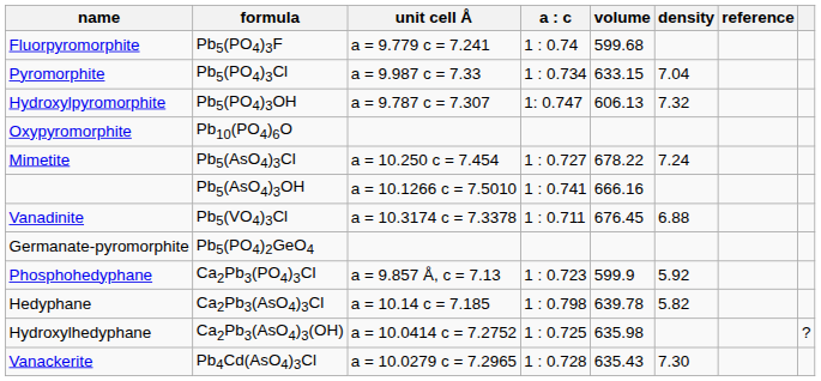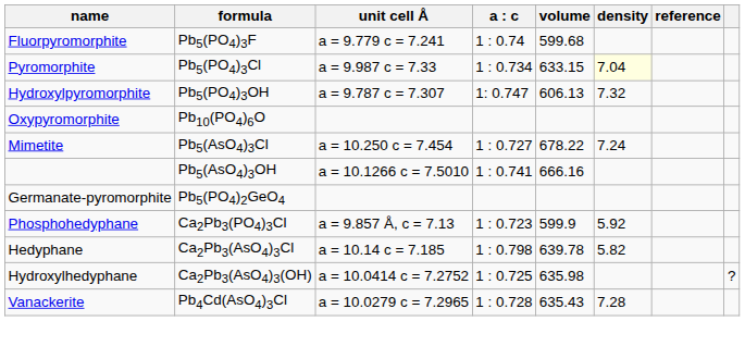Pyromorphite | density: no background -> lightyellow background
- row: Vanadinite | Pb5(VO4)3Cl | a = 10.3174 c = 7.3378 | 1 : 0.711 | 676.45 | 6.88
Vanackerite | density: 7.30 -> 7.28
